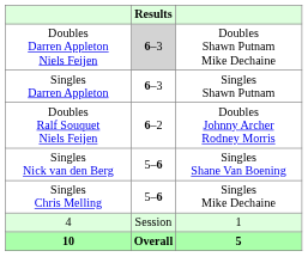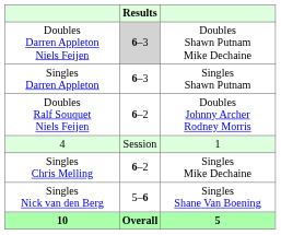rows swapped: Singles Nick van den Berg <-> 4
Singles Chris Melling | Results: 5–6 -> 6–2
